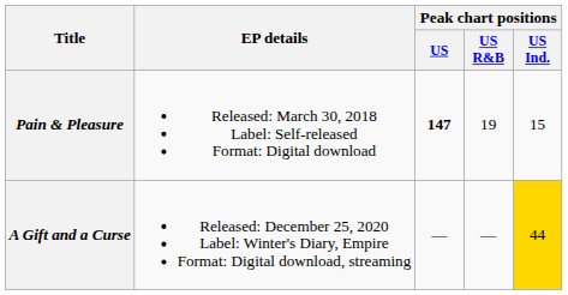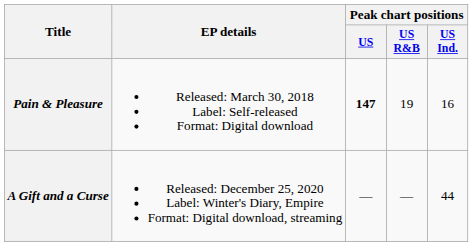Pain & Pleasure | Peak chart positions / US Ind.: 15 -> 16
A Gift and a Curse | Peak chart positions / US Ind.: gold background -> no background
